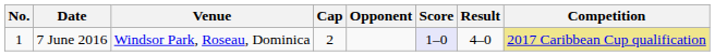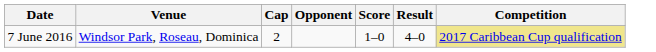- column: No. | 1
7 June 2016 | Score: lavender background -> no background
